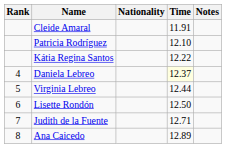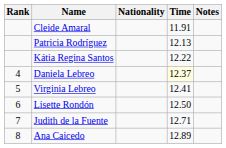Patricia Rodríguez | Time: 12.10 -> 12.13
Virginia Lebreo | Time: 12.44 -> 12.41
